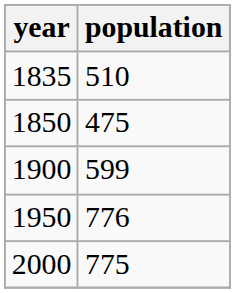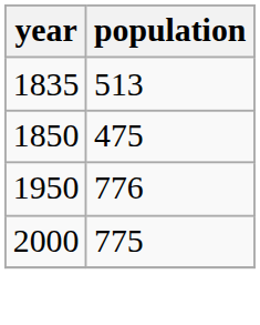1835 | population: 510 -> 513
- row: 1900 | 599
